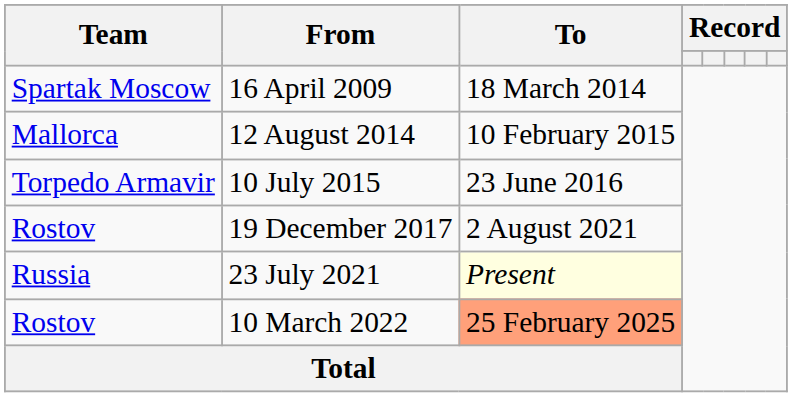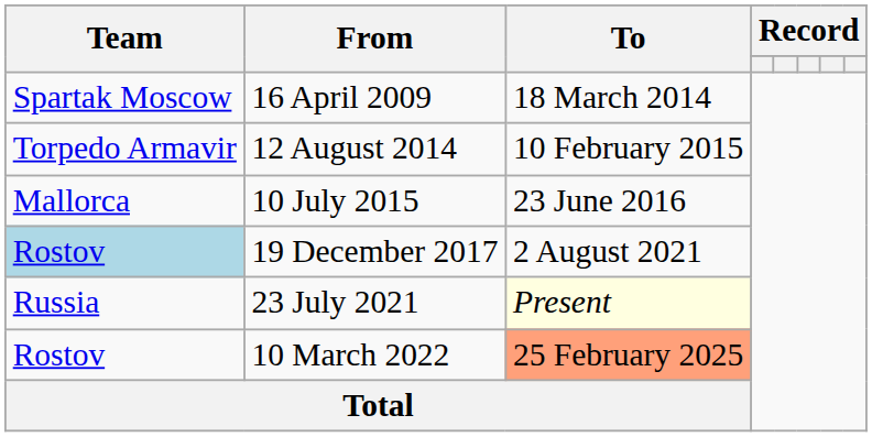12 August 2014 | Team: Mallorca -> Torpedo Armavir
10 July 2015 | Team: Torpedo Armavir -> Mallorca
19 December 2017 | Team: no background -> lightblue background
